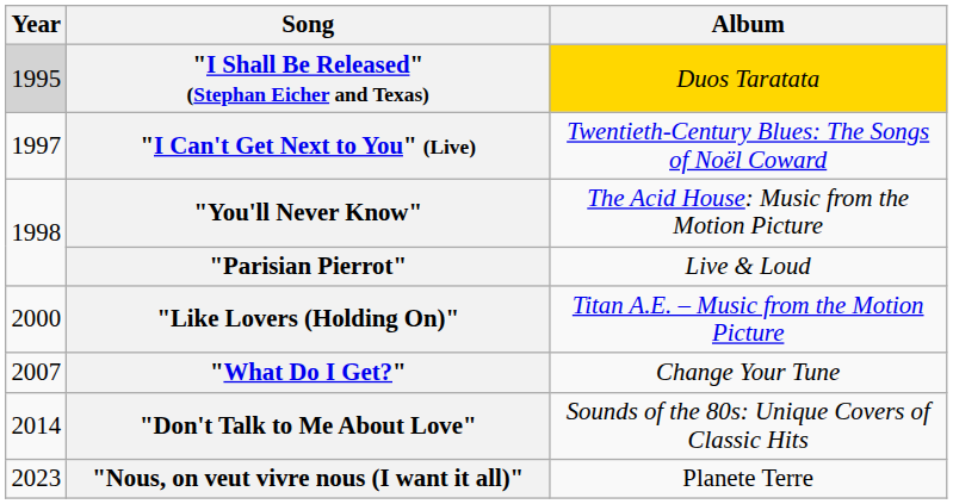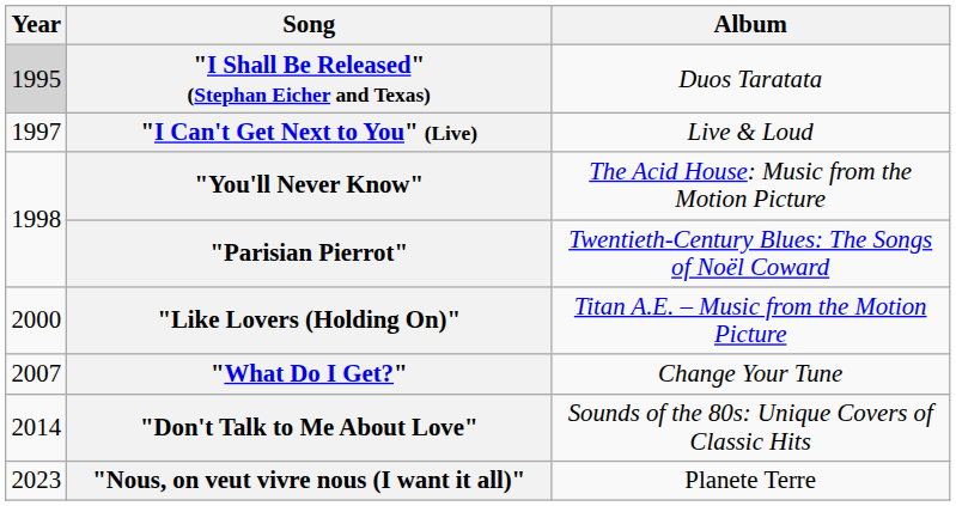"I Shall Be Released" (Stephan Eicher and Texas) | Album: gold background -> no background
"I Can't Get Next to You" (Live) | Album: Twentieth-Century Blues: The Songs of Noël Coward -> Live & Loud
"Parisian Pierrot" | Album: Live & Loud -> Twentieth-Century Blues: The Songs of Noël Coward
